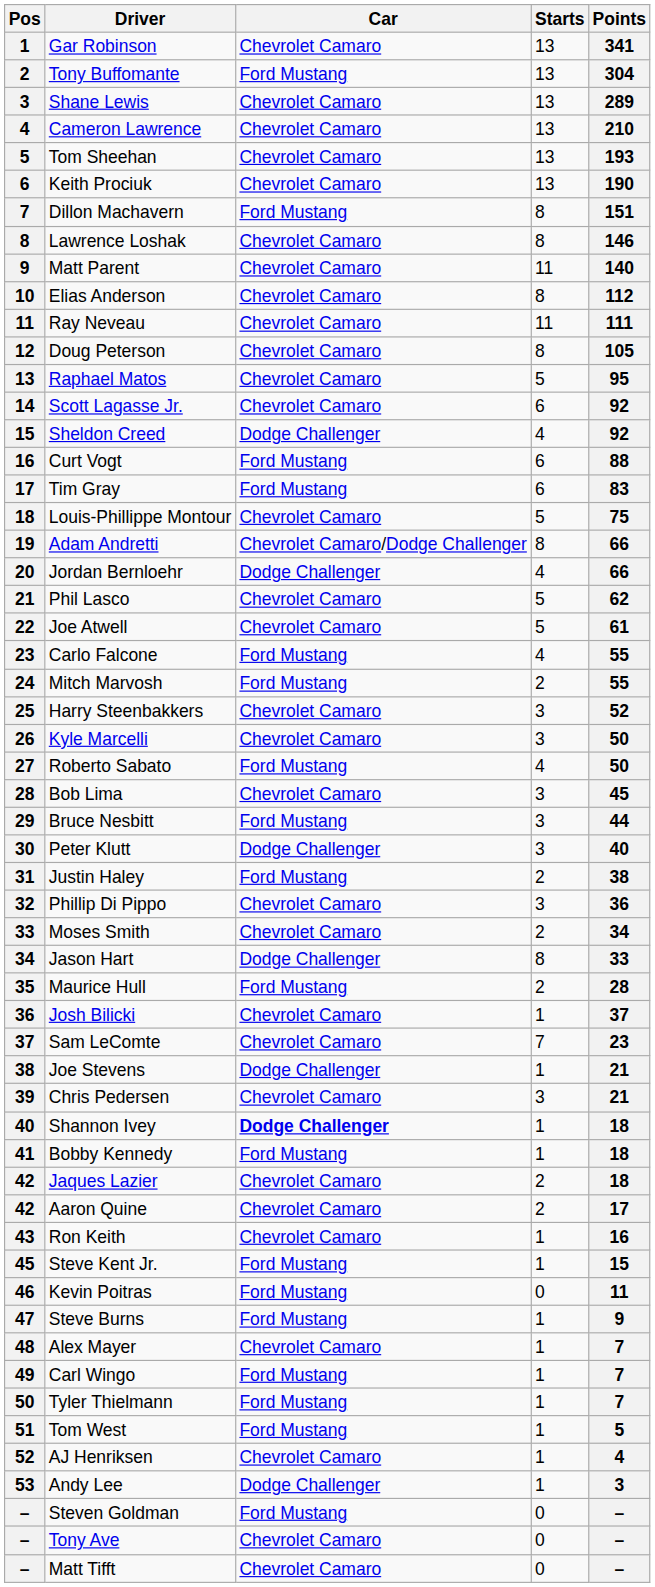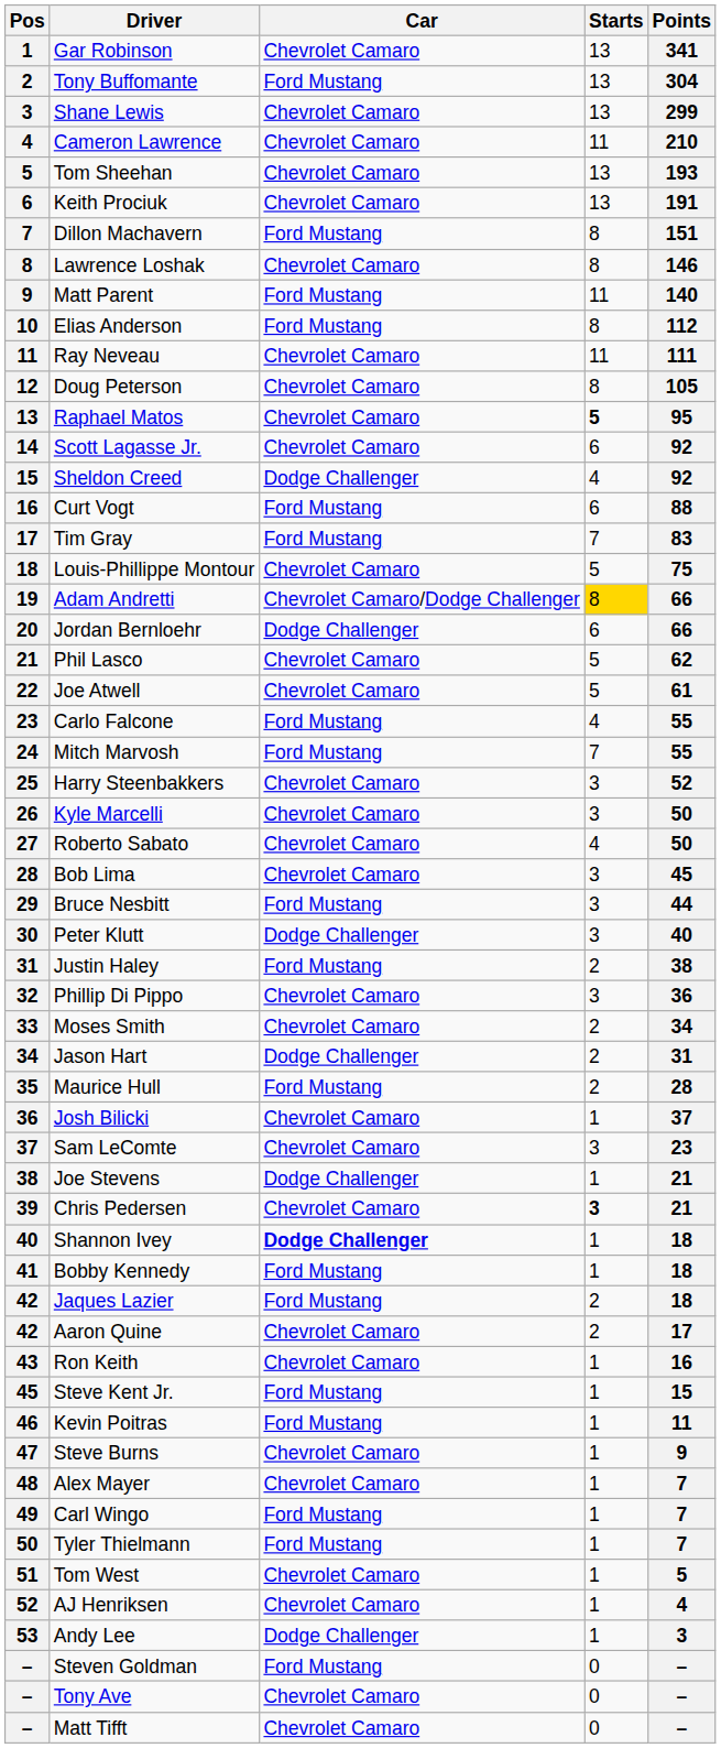Shane Lewis | Points: 289 -> 299
Cameron Lawrence | Starts: 13 -> 11
Keith Prociuk | Points: 190 -> 191
Matt Parent | Car: Chevrolet Camaro -> Ford Mustang
Elias Anderson | Car: Chevrolet Camaro -> Ford Mustang
Raphael Matos | Starts: normal -> bold
Tim Gray | Starts: 6 -> 7
Adam Andretti | Starts: no background -> gold background
Jordan Bernloehr | Starts: 4 -> 6
Mitch Marvosh | Starts: 2 -> 7
Roberto Sabato | Car: Ford Mustang -> Chevrolet Camaro
Jason Hart | Starts: 8 -> 2
Jason Hart | Points: 33 -> 31
Sam LeComte | Starts: 7 -> 3
Chris Pedersen | Starts: normal -> bold
Jaques Lazier | Car: Chevrolet Camaro -> Ford Mustang
Kevin Poitras | Starts: 0 -> 1
Steve Burns | Car: Ford Mustang -> Chevrolet Camaro
Tom West | Car: Ford Mustang -> Chevrolet Camaro
